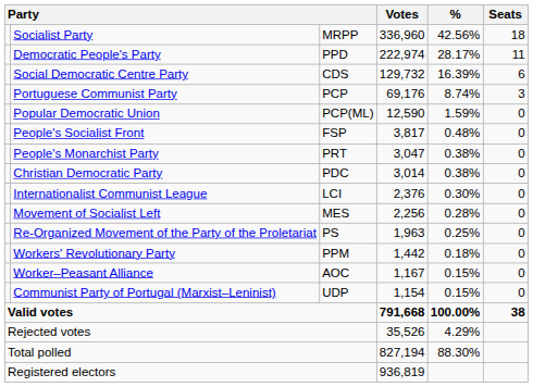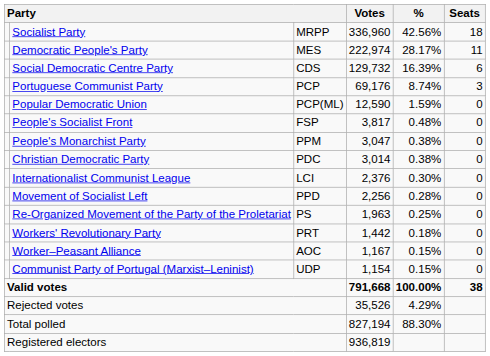Democratic People's Party | column 3: PPD -> MES
People's Monarchist Party | column 3: PRT -> PPM
Movement of Socialist Left | column 3: MES -> PPD
Workers' Revolutionary Party | column 3: PPM -> PRT
